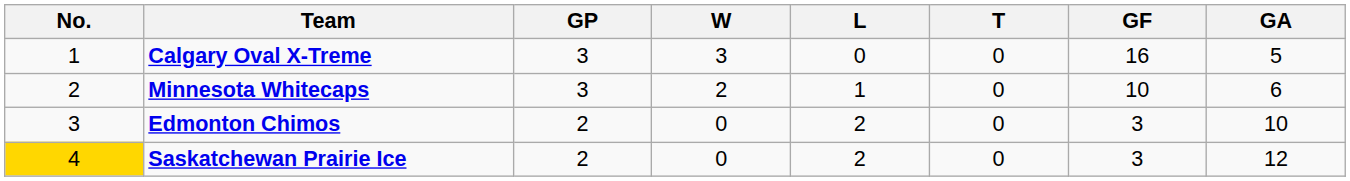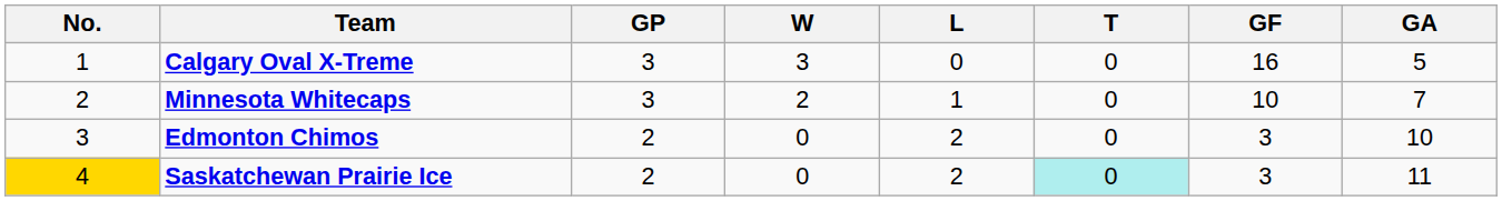Minnesota Whitecaps | GA: 6 -> 7
Saskatchewan Prairie Ice | T: no background -> paleturquoise background
Saskatchewan Prairie Ice | GA: 12 -> 11
